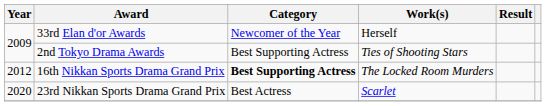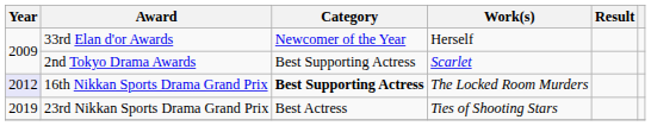2nd Tokyo Drama Awards | Work(s): Ties of Shooting Stars -> Scarlet
16th Nikkan Sports Drama Grand Prix | Year: no background -> lavender background
23rd Nikkan Sports Drama Grand Prix | Year: 2020 -> 2019
23rd Nikkan Sports Drama Grand Prix | Work(s): Scarlet -> Ties of Shooting Stars
